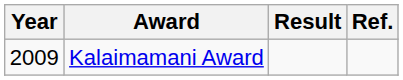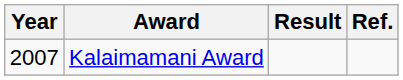Kalaimamani Award | Year: 2009 -> 2007
